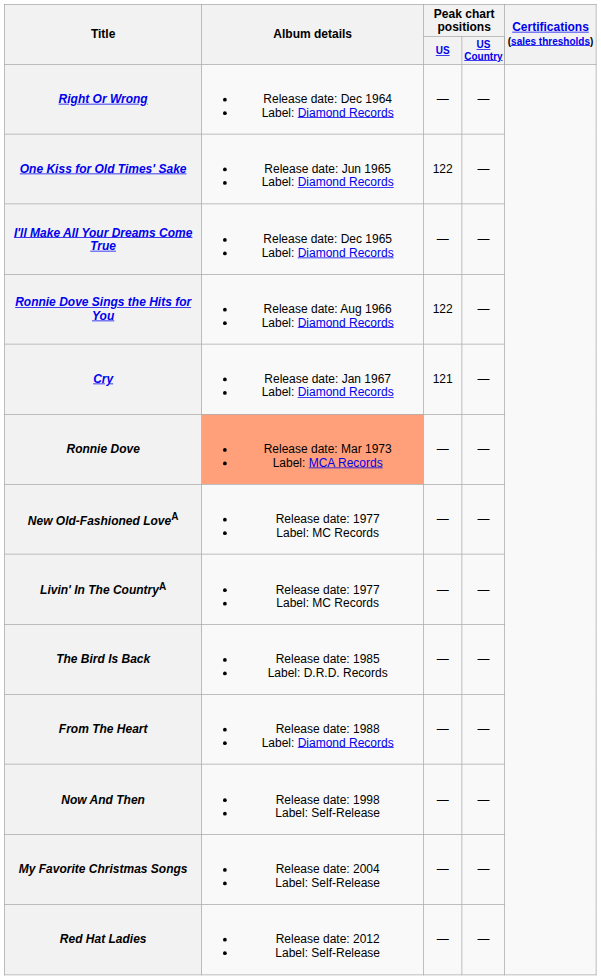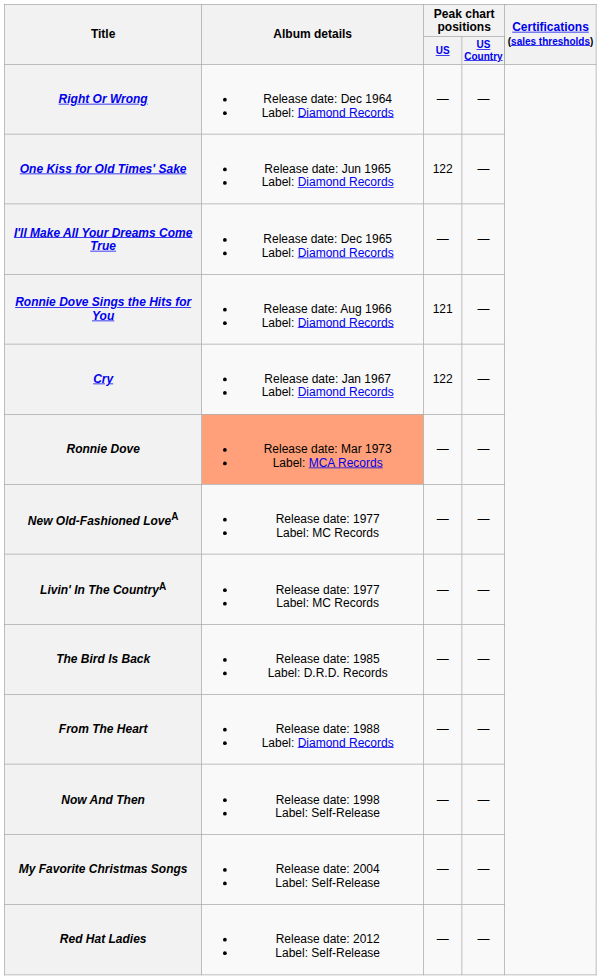Ronnie Dove Sings the Hits for You | Peak chart positions / US: 122 -> 121
Cry | Peak chart positions / US: 121 -> 122
